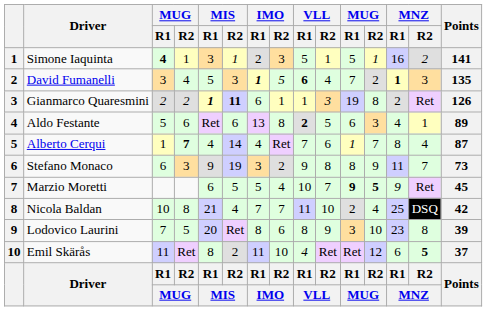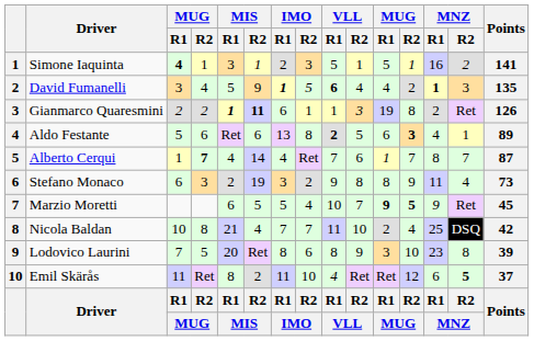David Fumanelli | MIS / R2: 3 -> 9
David Fumanelli | column 11: 7 -> 4
Aldo Festante | column 12: normal -> bold
Alberto Cerqui | MNZ / R2: 4 -> 7
Stefano Monaco | MIS / R1: 9 -> 2
Stefano Monaco | MNZ / R2: 7 -> 4
